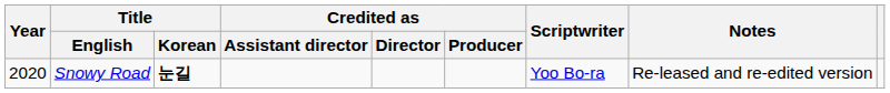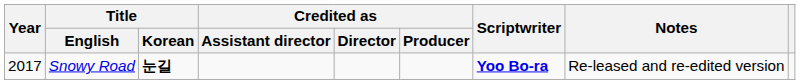Snowy Road | Year: 2020 -> 2017
Snowy Road | Scriptwriter: normal -> bold
